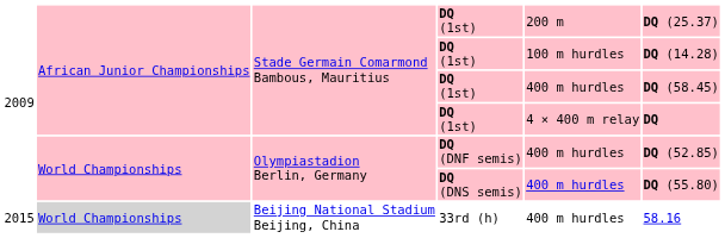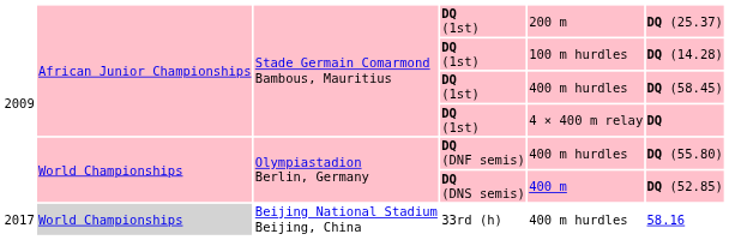DQ (DNF semis) | column 6: DQ (52.85) -> DQ (55.80)
DQ (DNS semis) | column 5: 400 m hurdles -> 400 m
DQ (DNS semis) | column 6: DQ (55.80) -> DQ (52.85)
33rd (h) | column 1: 2015 -> 2017
